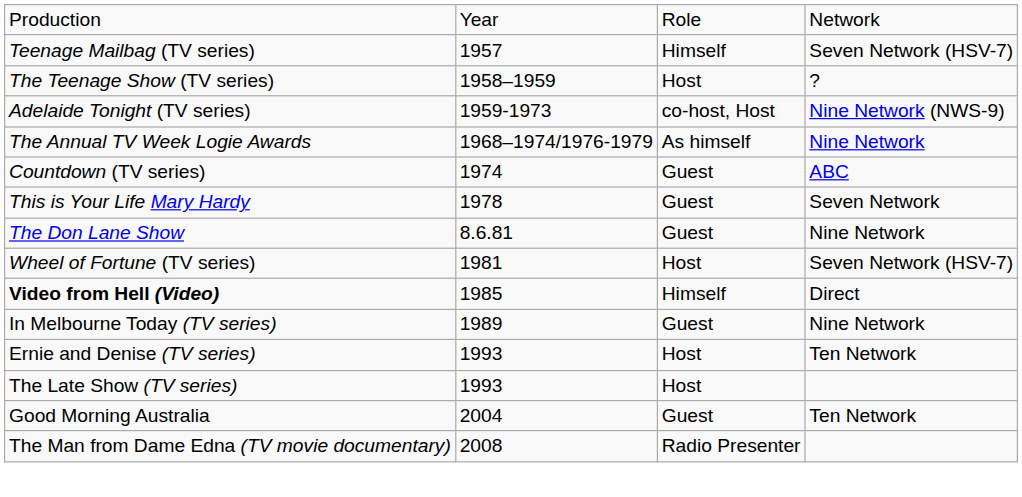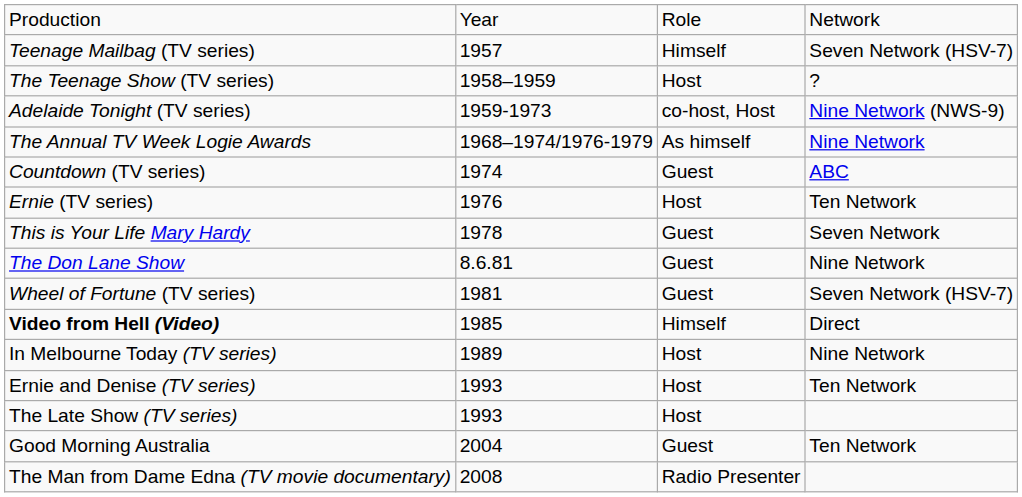+ row: Ernie (TV series) | 1976 | Host | Ten Network
Wheel of Fortune (TV series) | column 3: Host -> Guest
In Melbourne Today (TV series) | column 3: Guest -> Host
